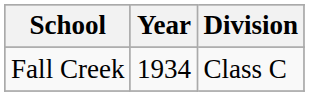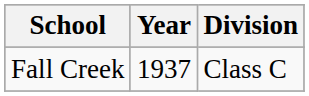Fall Creek | Year: 1934 -> 1937
